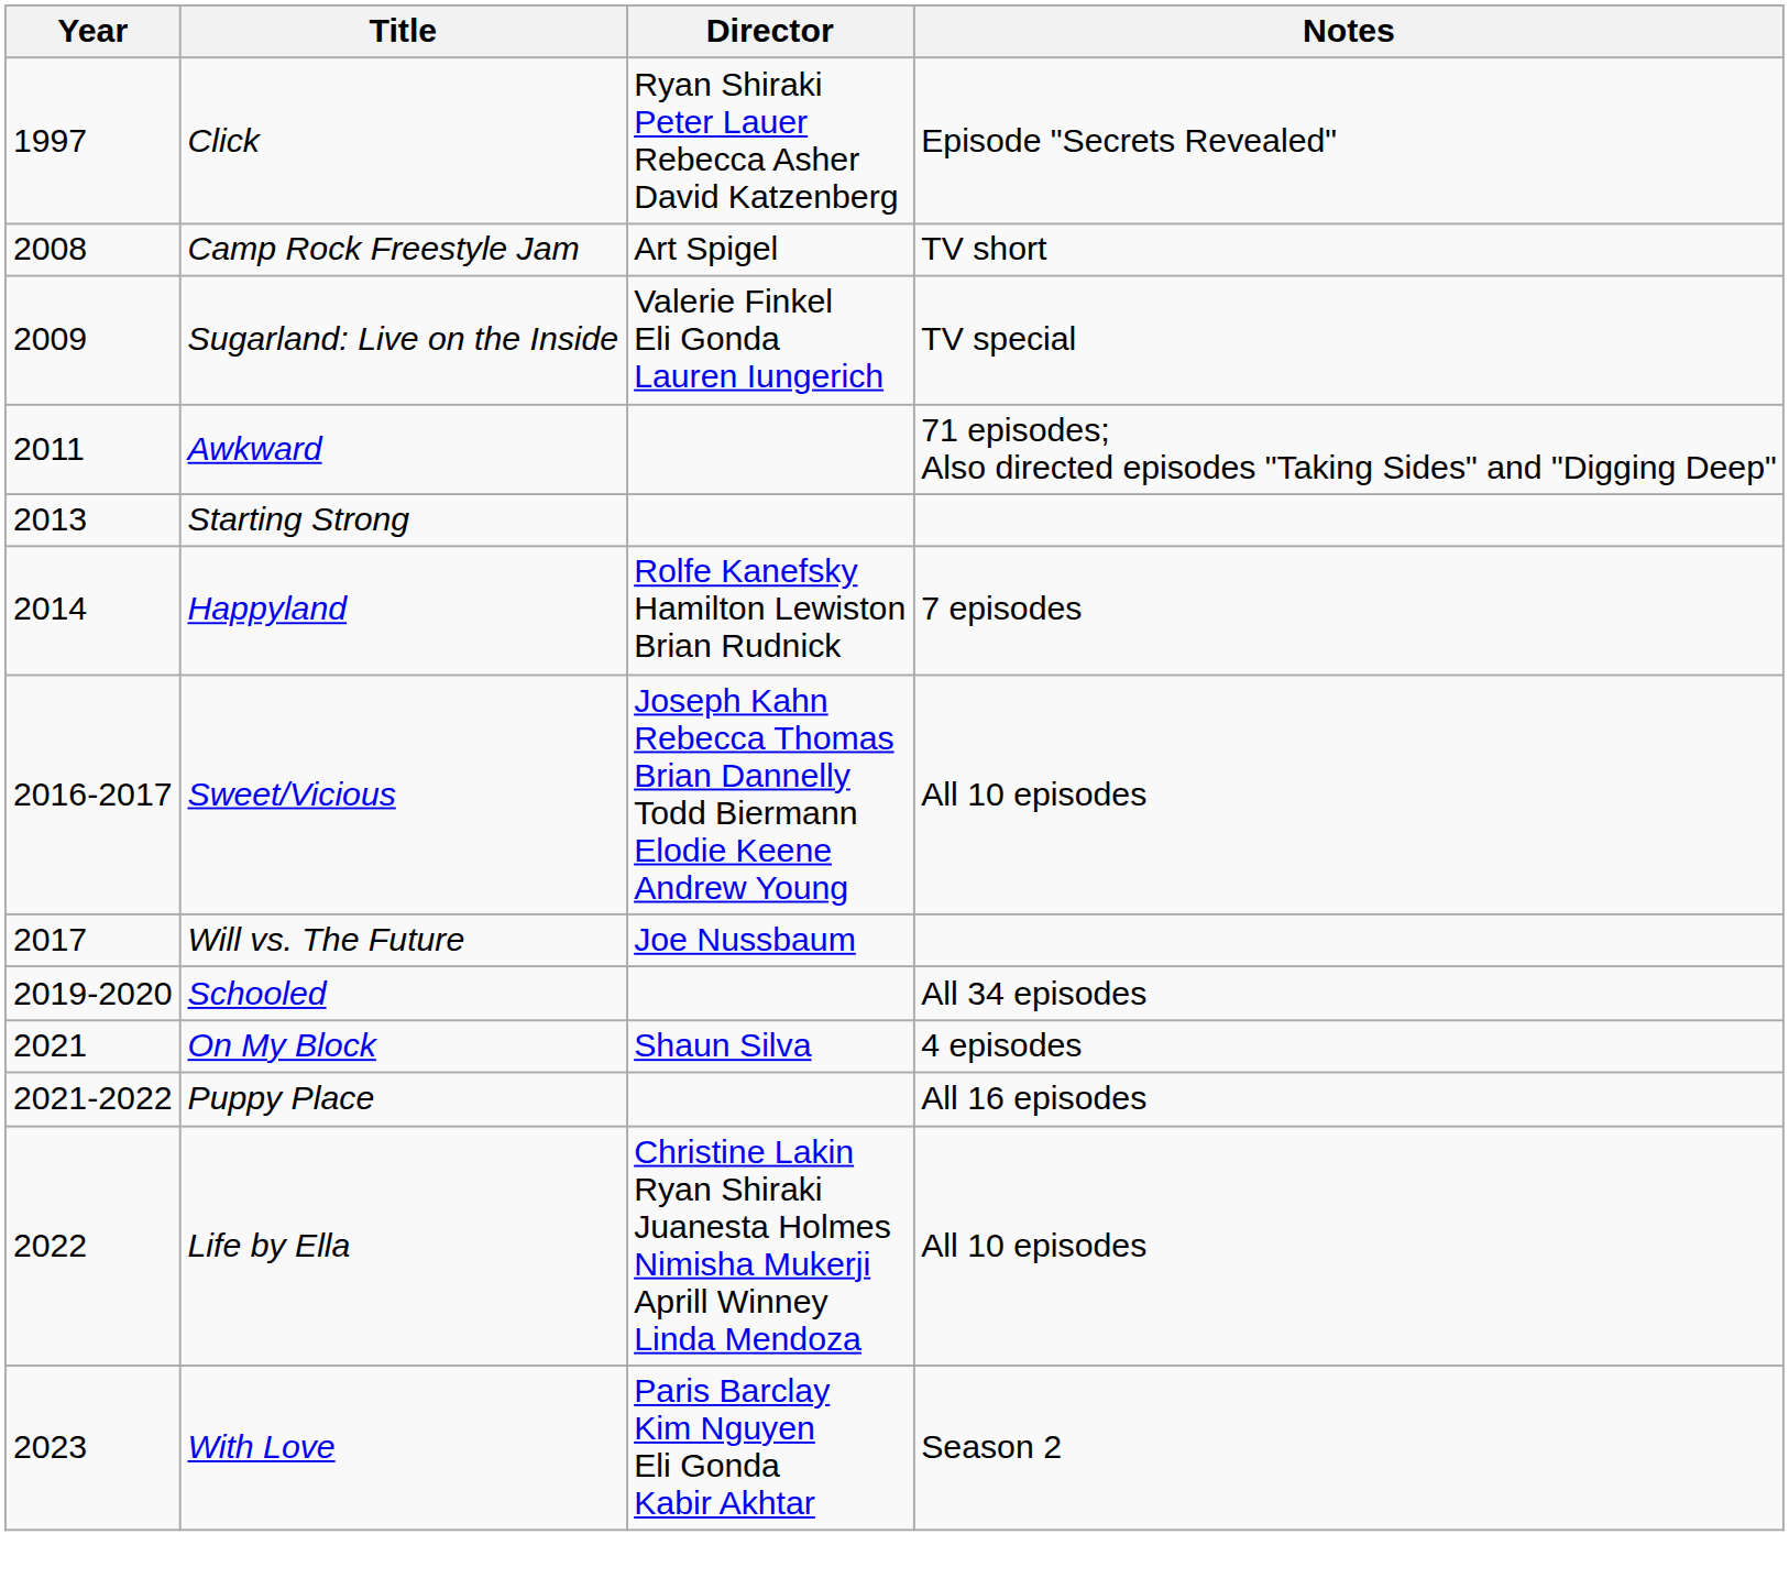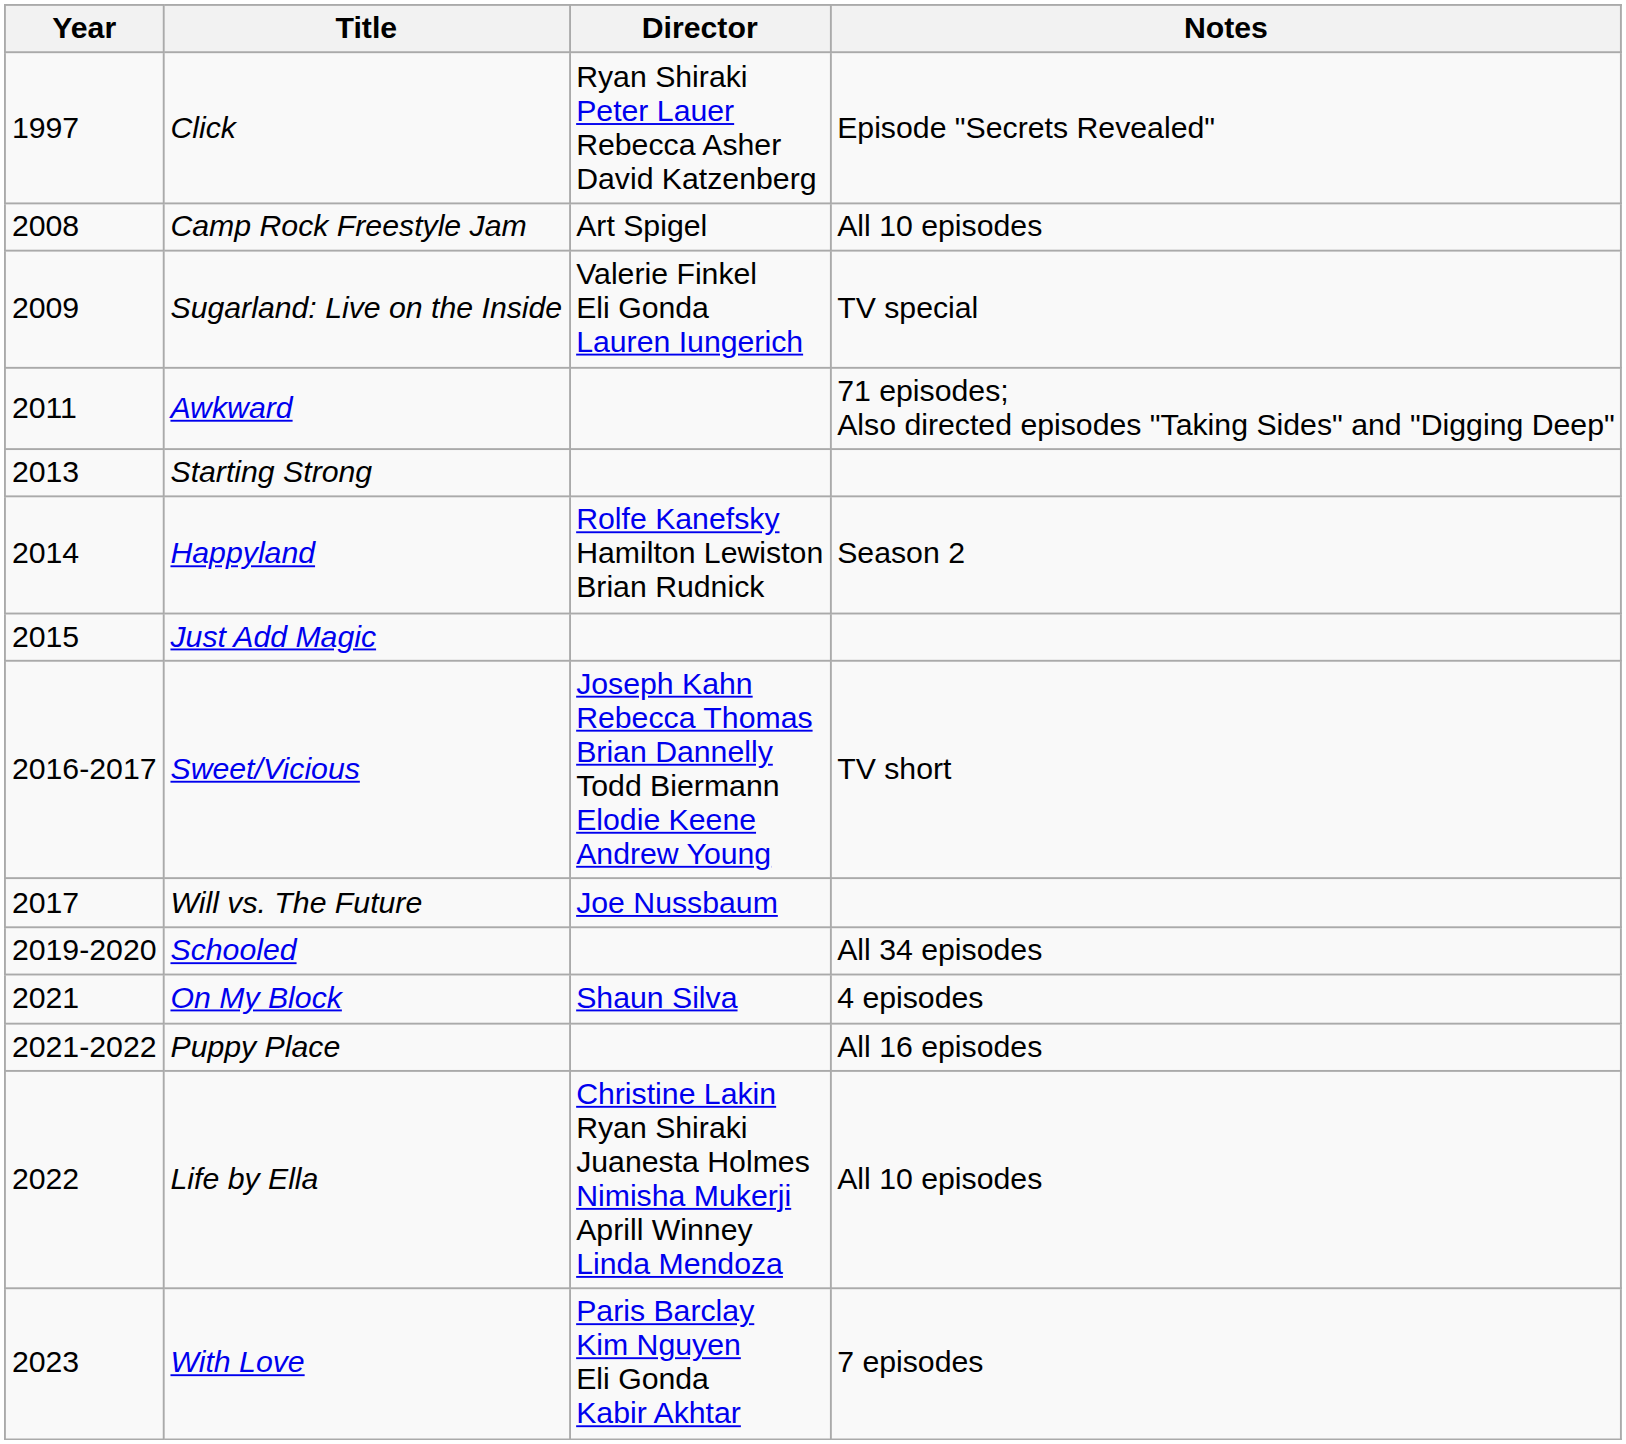Camp Rock Freestyle Jam | Notes: TV short -> All 10 episodes
Happyland | Notes: 7 episodes -> Season 2
+ row: 2015 | Just Add Magic
Sweet/Vicious | Notes: All 10 episodes -> TV short
With Love | Notes: Season 2 -> 7 episodes
